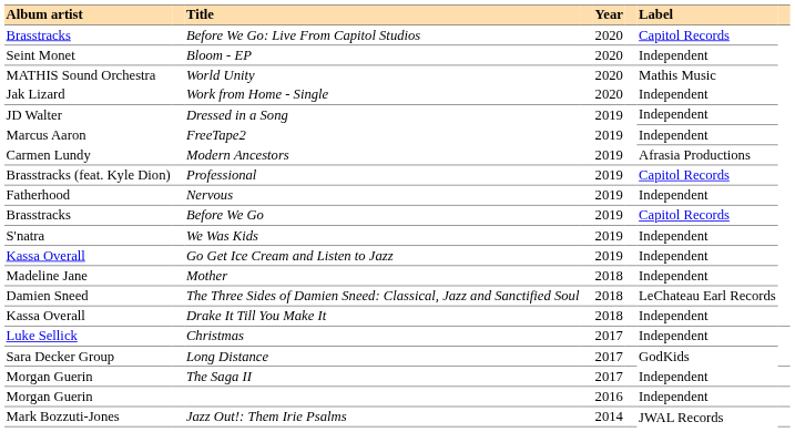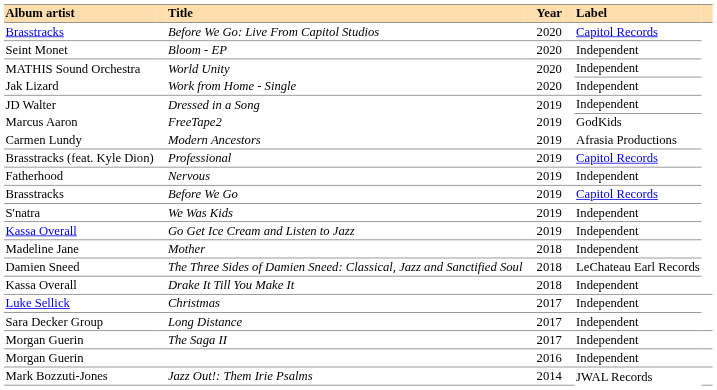World Unity | Label: Mathis Music -> Independent
FreeTape2 | Label: Independent -> GodKids
Long Distance | Label: GodKids -> Independent
